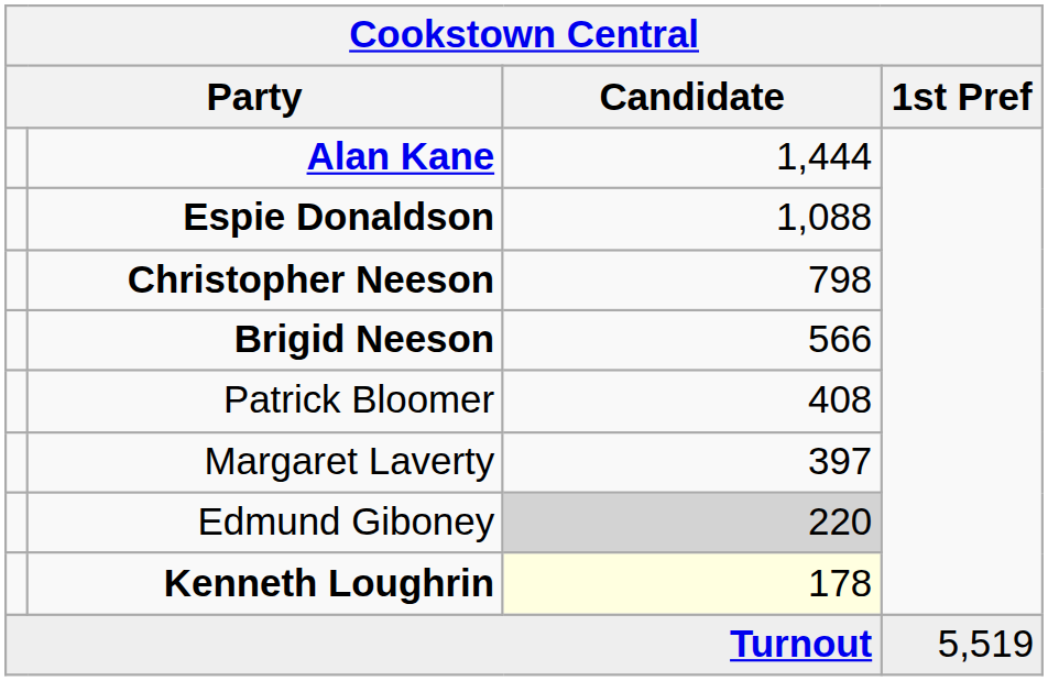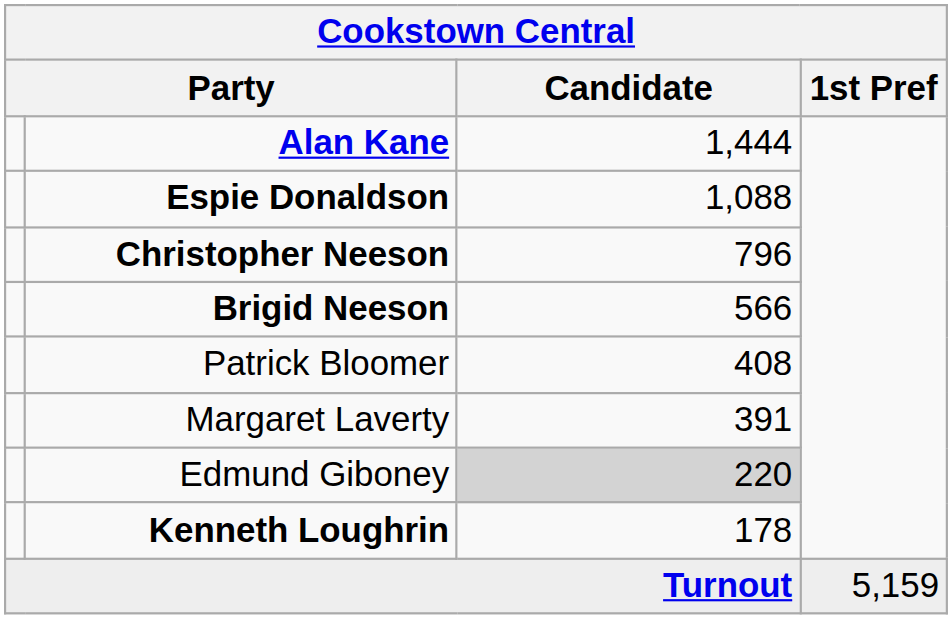Christopher Neeson | Candidate: 798 -> 796
Margaret Laverty | Candidate: 397 -> 391
Kenneth Loughrin | Candidate: lightyellow background -> no background
Turnout | 1st Pref: 5,519 -> 5,159
